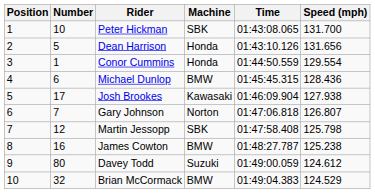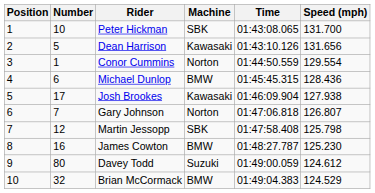Dean Harrison | Machine: Honda -> Kawasaki
Conor Cummins | Machine: Honda -> Norton
James Cowton | Speed (mph): 125.238 -> 125.230
